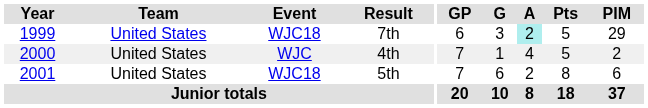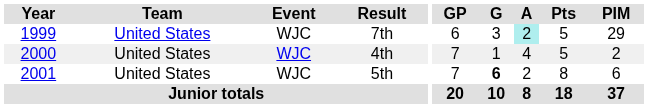7th | Event: WJC18 -> WJC
5th | Event: WJC18 -> WJC
5th | G: normal -> bold
